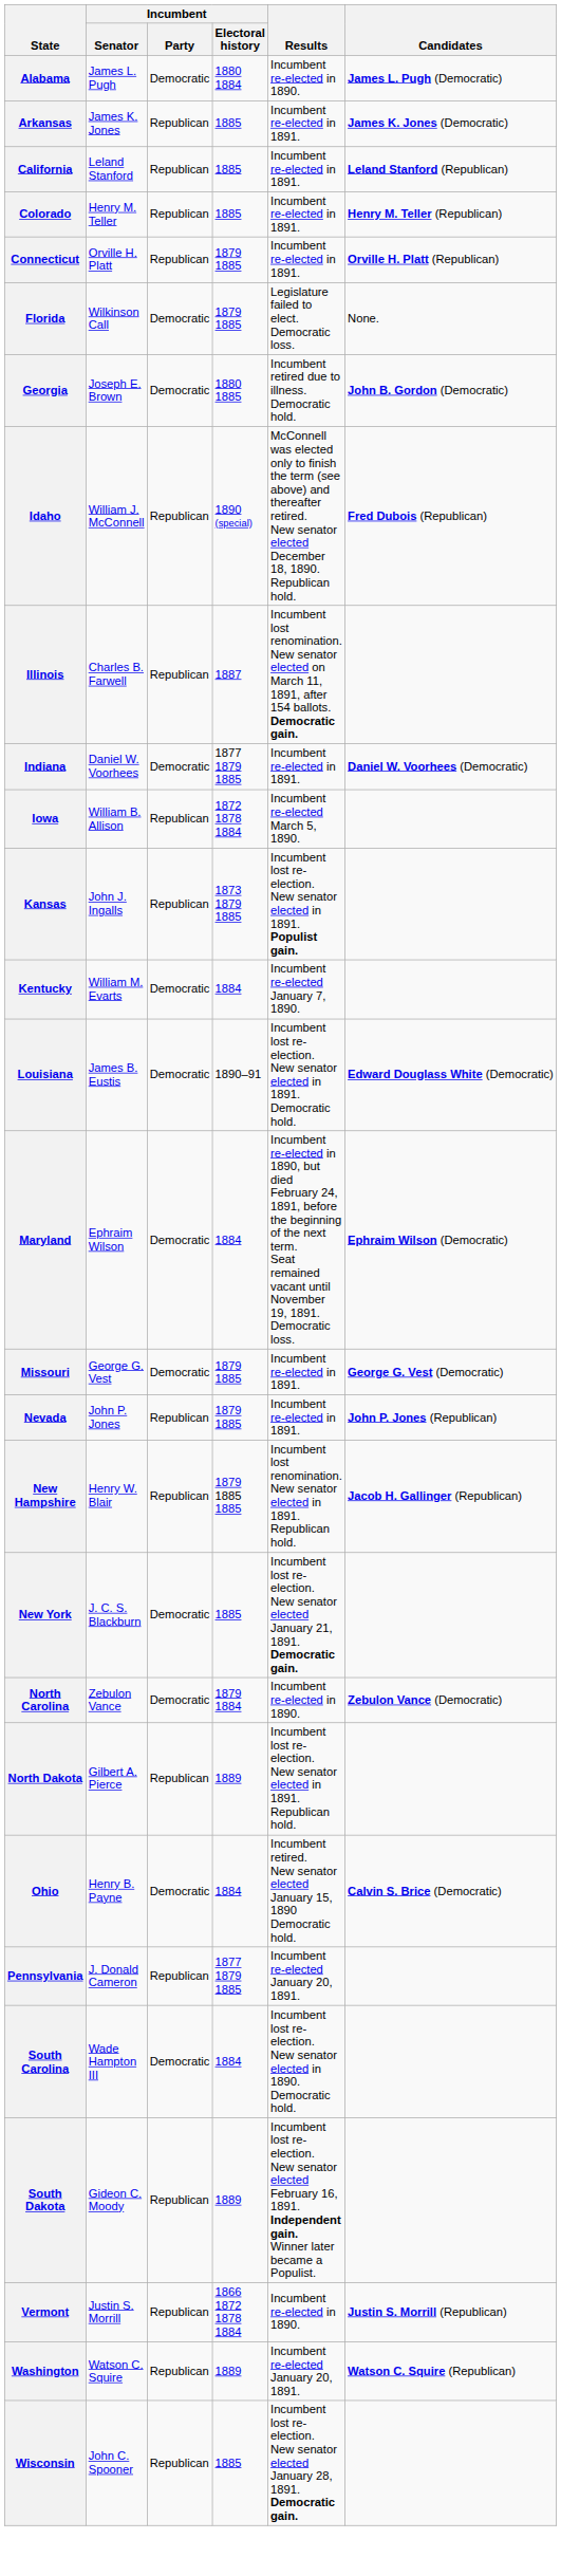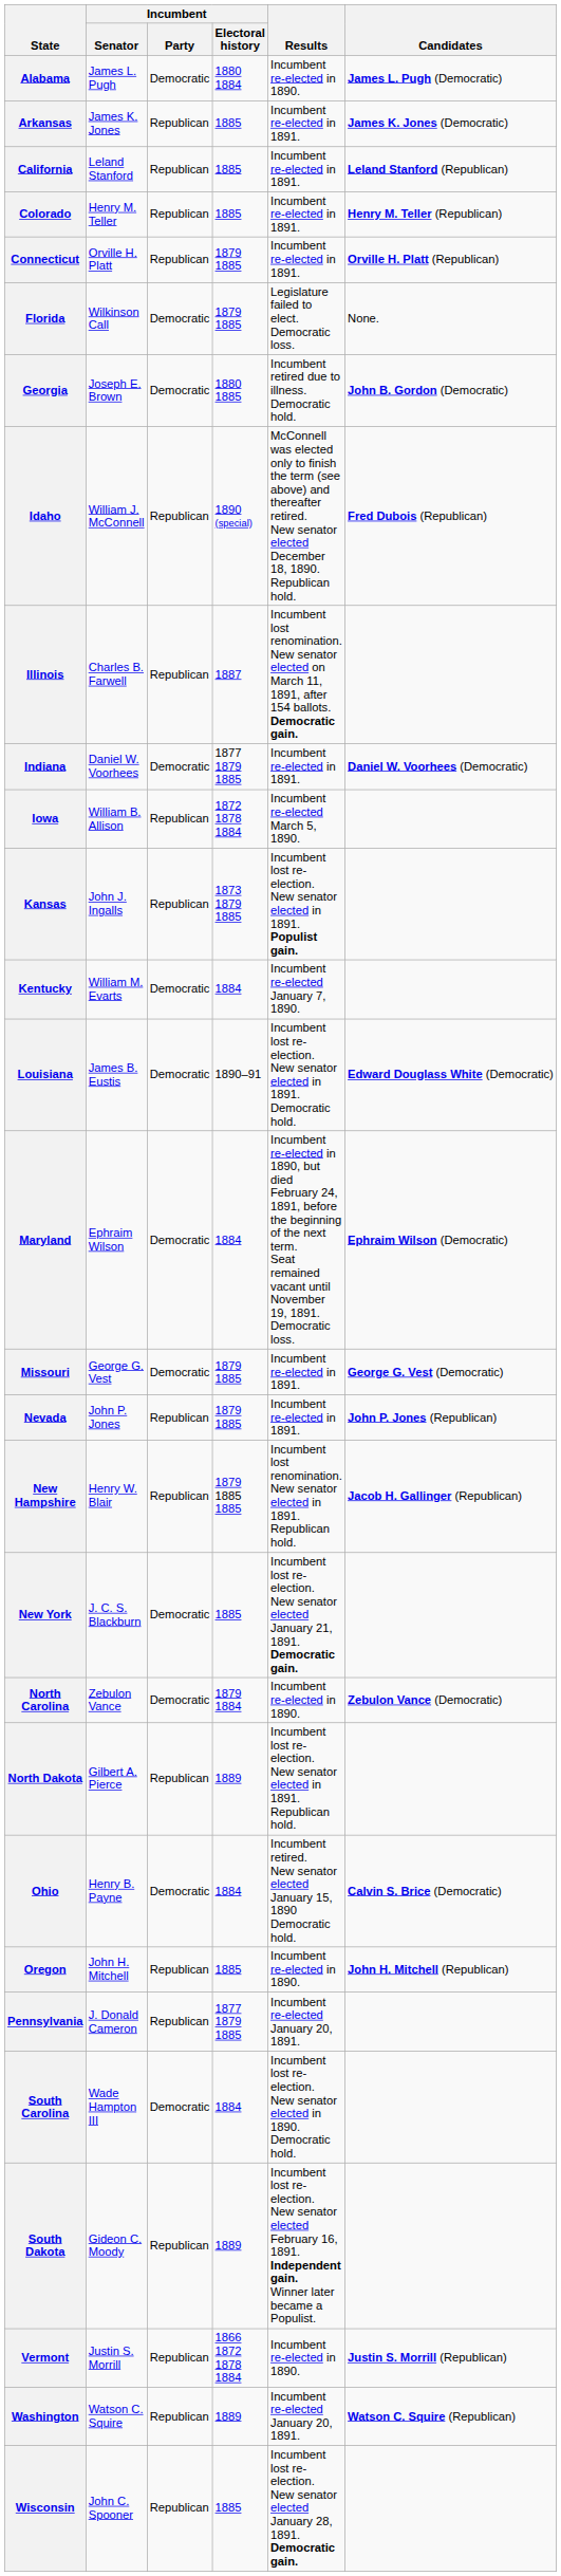+ row: Oregon | John H. Mitchell | Republican | 1885 | Incumbent re-elected in 1890. | John H. Mitchell (Republican)
